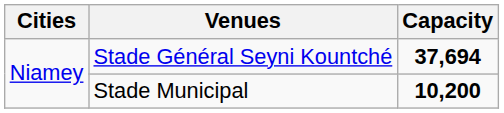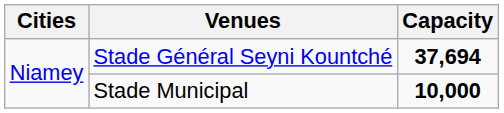Stade Municipal | Capacity: 10,200 -> 10,000
